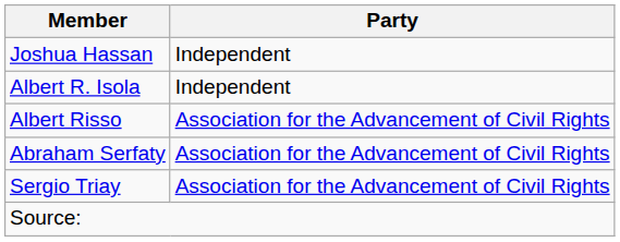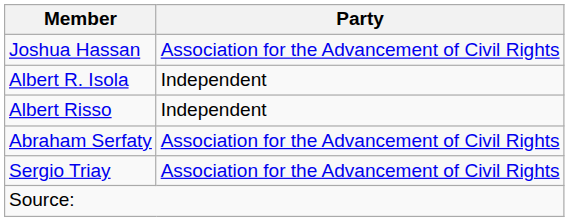Joshua Hassan | Party: Independent -> Association for the Advancement of Civil Rights
Albert Risso | Party: Association for the Advancement of Civil Rights -> Independent
